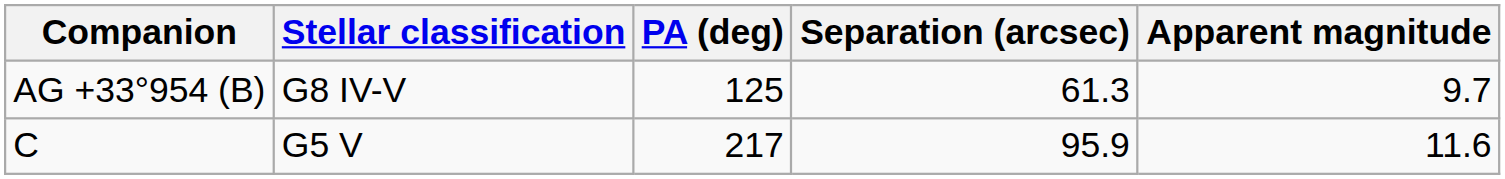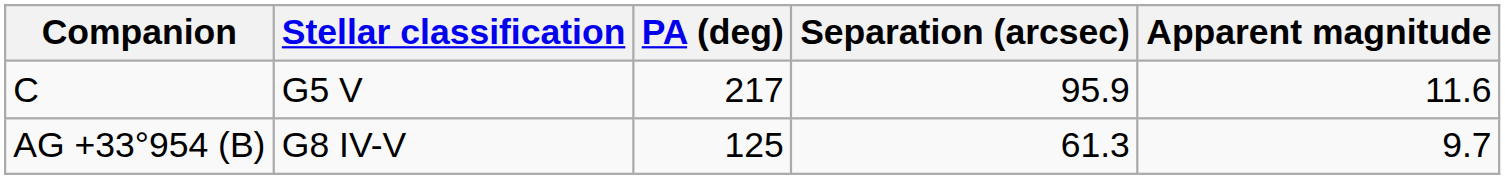rows swapped: AG +33°954 (B) <-> C
